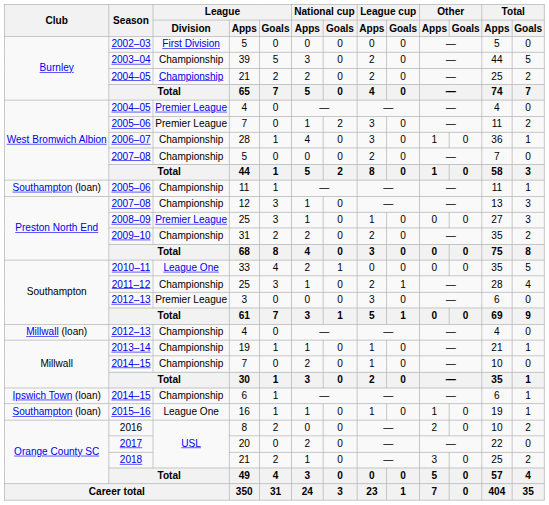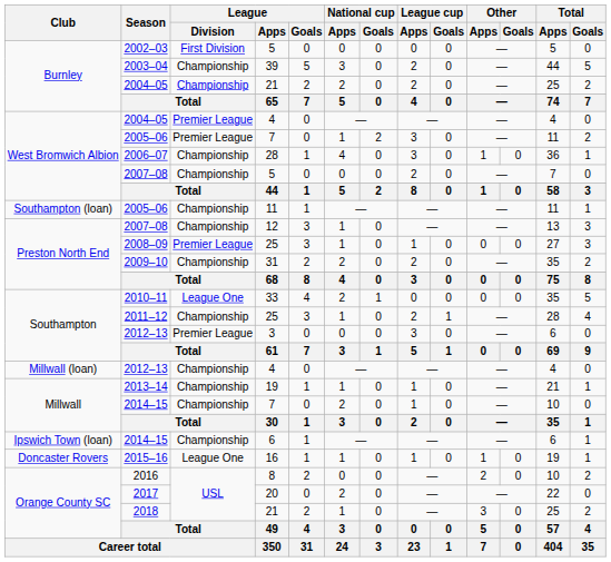2015–16 | Club: Southampton (loan) -> Doncaster Rovers
